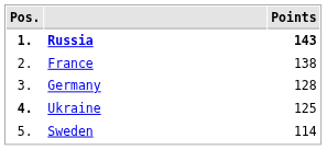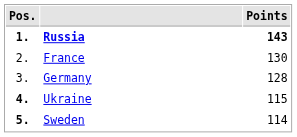France | Points: 138 -> 130
Ukraine | Points: 125 -> 115
Sweden | Pos.: normal -> bold
